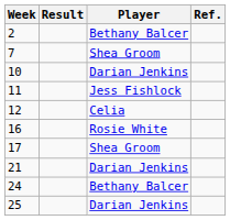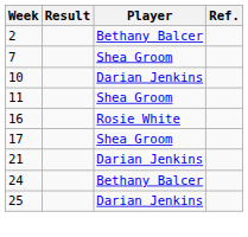11 | Player: Jess Fishlock -> Shea Groom
- row: 12 | Celia
